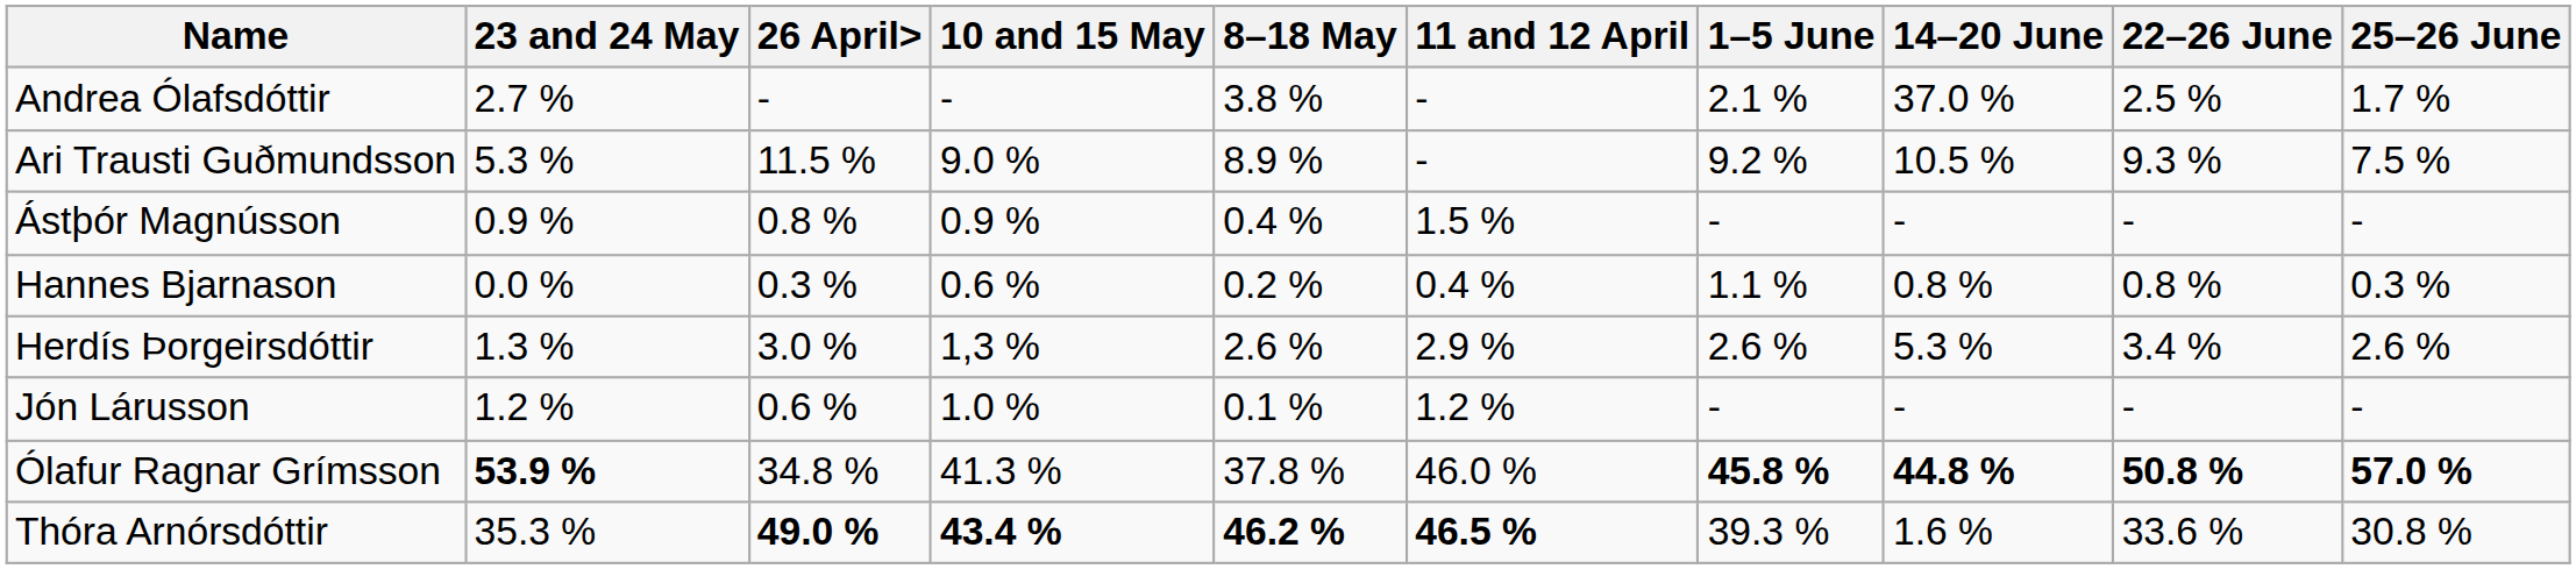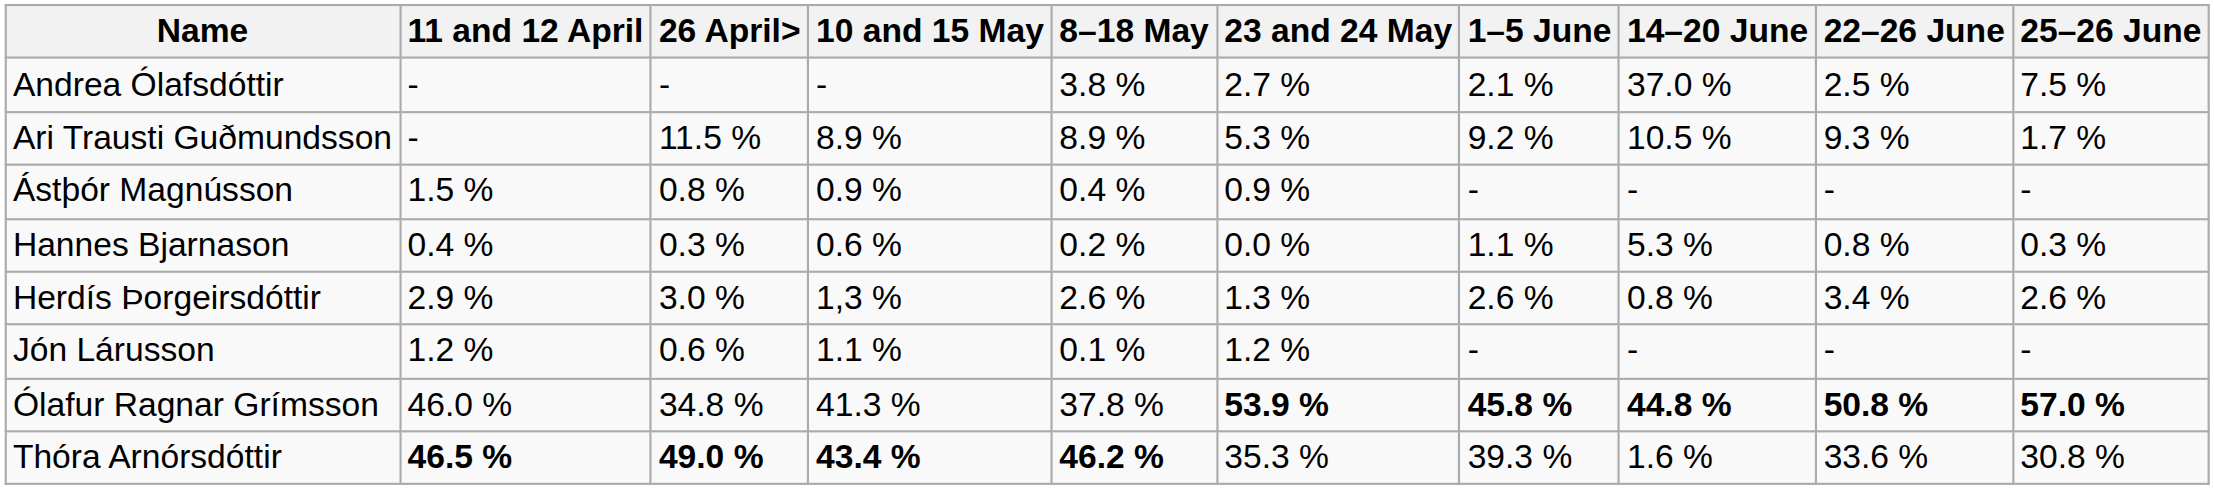columns swapped: 11 and 12 April <-> 23 and 24 May
Andrea Ólafsdóttir | 25–26 June: 1.7 % -> 7.5 %
Ari Trausti Guðmundsson | 10 and 15 May: 9.0 % -> 8.9 %
Ari Trausti Guðmundsson | 25–26 June: 7.5 % -> 1.7 %
Hannes Bjarnason | 14–20 June: 0.8 % -> 5.3 %
Herdís Þorgeirsdóttir | 14–20 June: 5.3 % -> 0.8 %
Jón Lárusson | 10 and 15 May: 1.0 % -> 1.1 %
